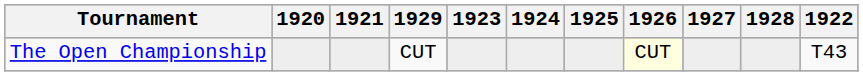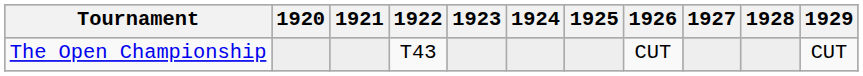columns swapped: 1922 <-> 1929
The Open Championship | 1926: lightyellow background -> no background
